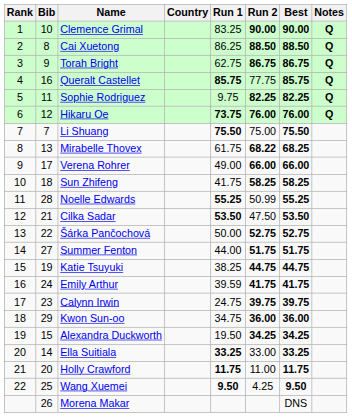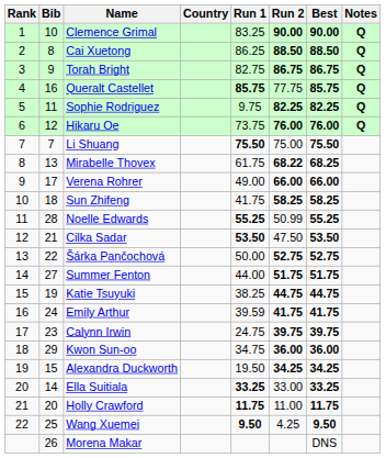Torah Bright | Run 1: 62.75 -> 82.75
Hikaru Oe | Run 1: bold -> normal
